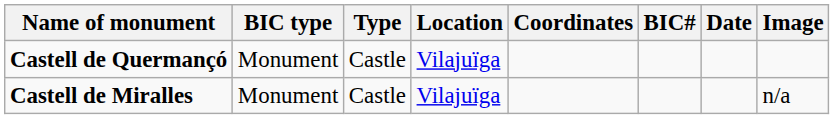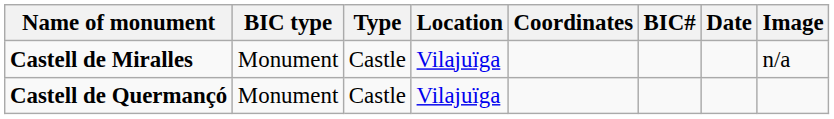rows swapped: Castell de Miralles <-> Castell de Quermançó
